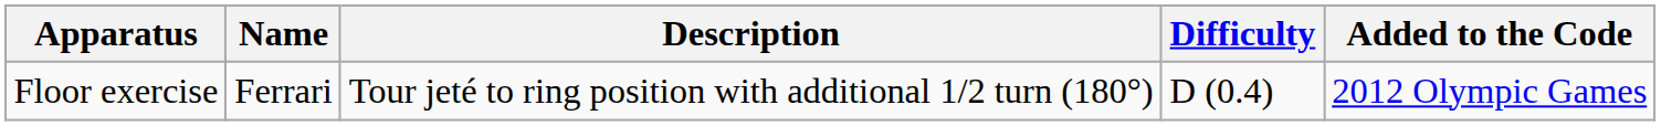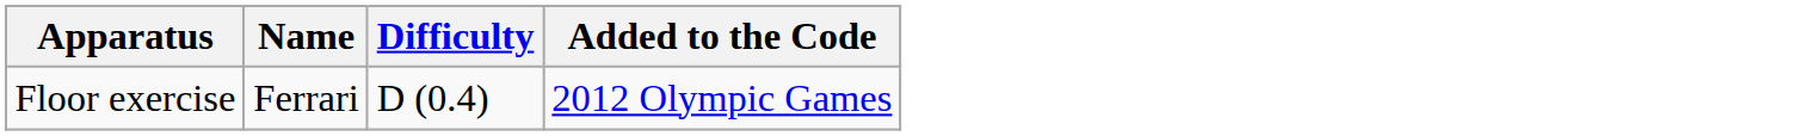- column: Description | Tour jeté to ring position with additional 1/2 turn (180°)
